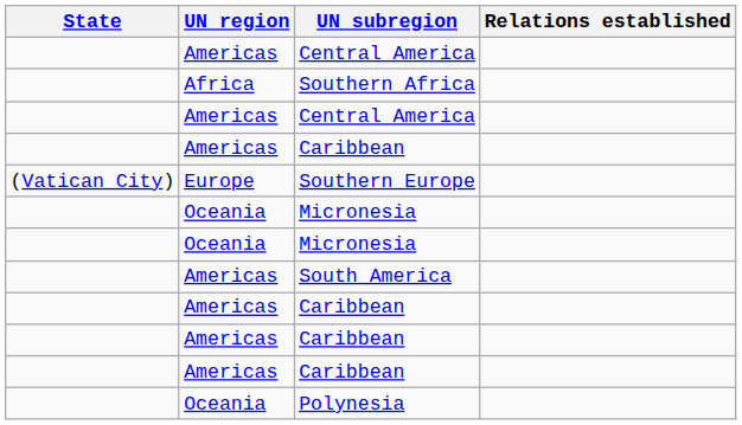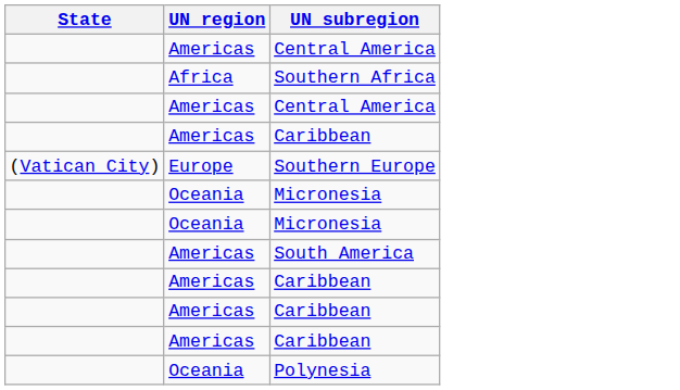- column: Relations established
